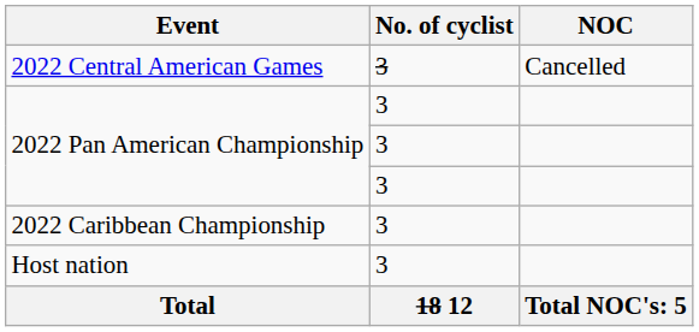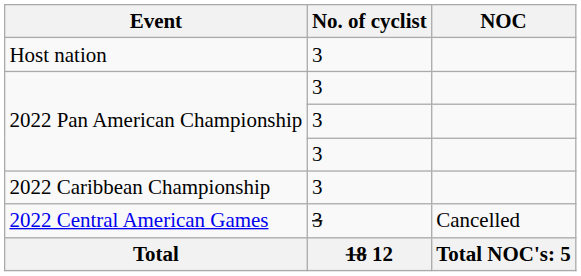rows swapped: Host nation <-> 2022 Central American Games
